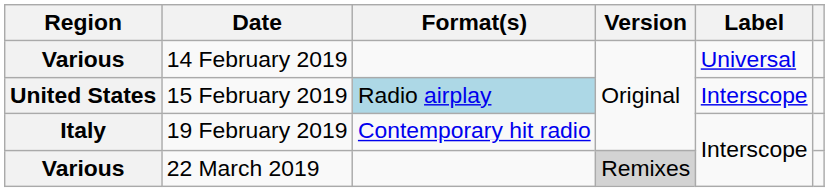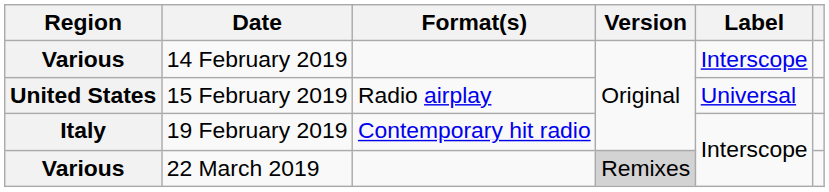14 February 2019 | Label: Universal -> Interscope
15 February 2019 | Format(s): lightblue background -> no background
15 February 2019 | Label: Interscope -> Universal
